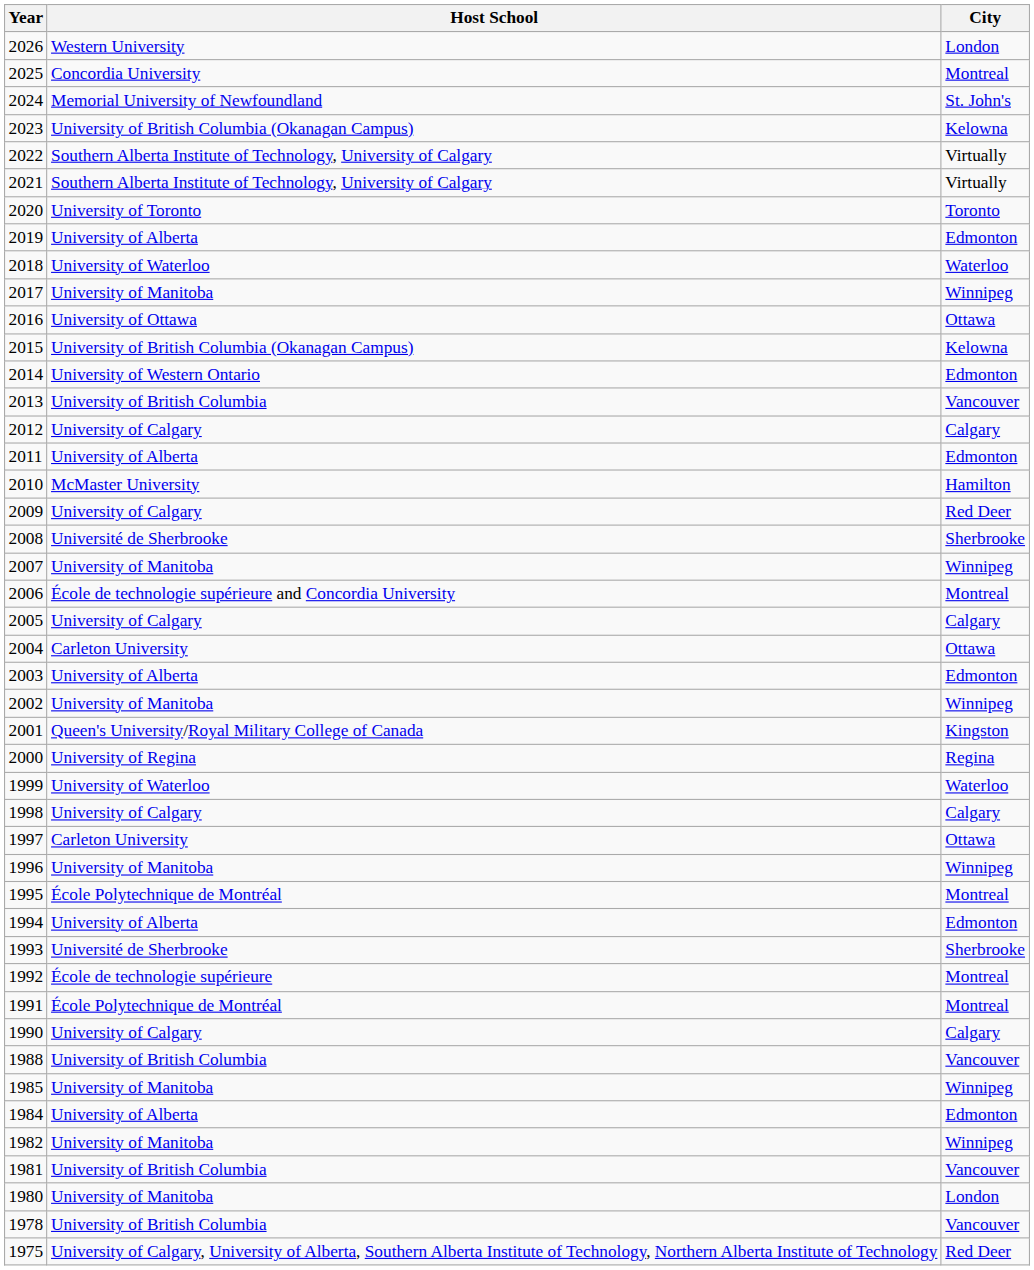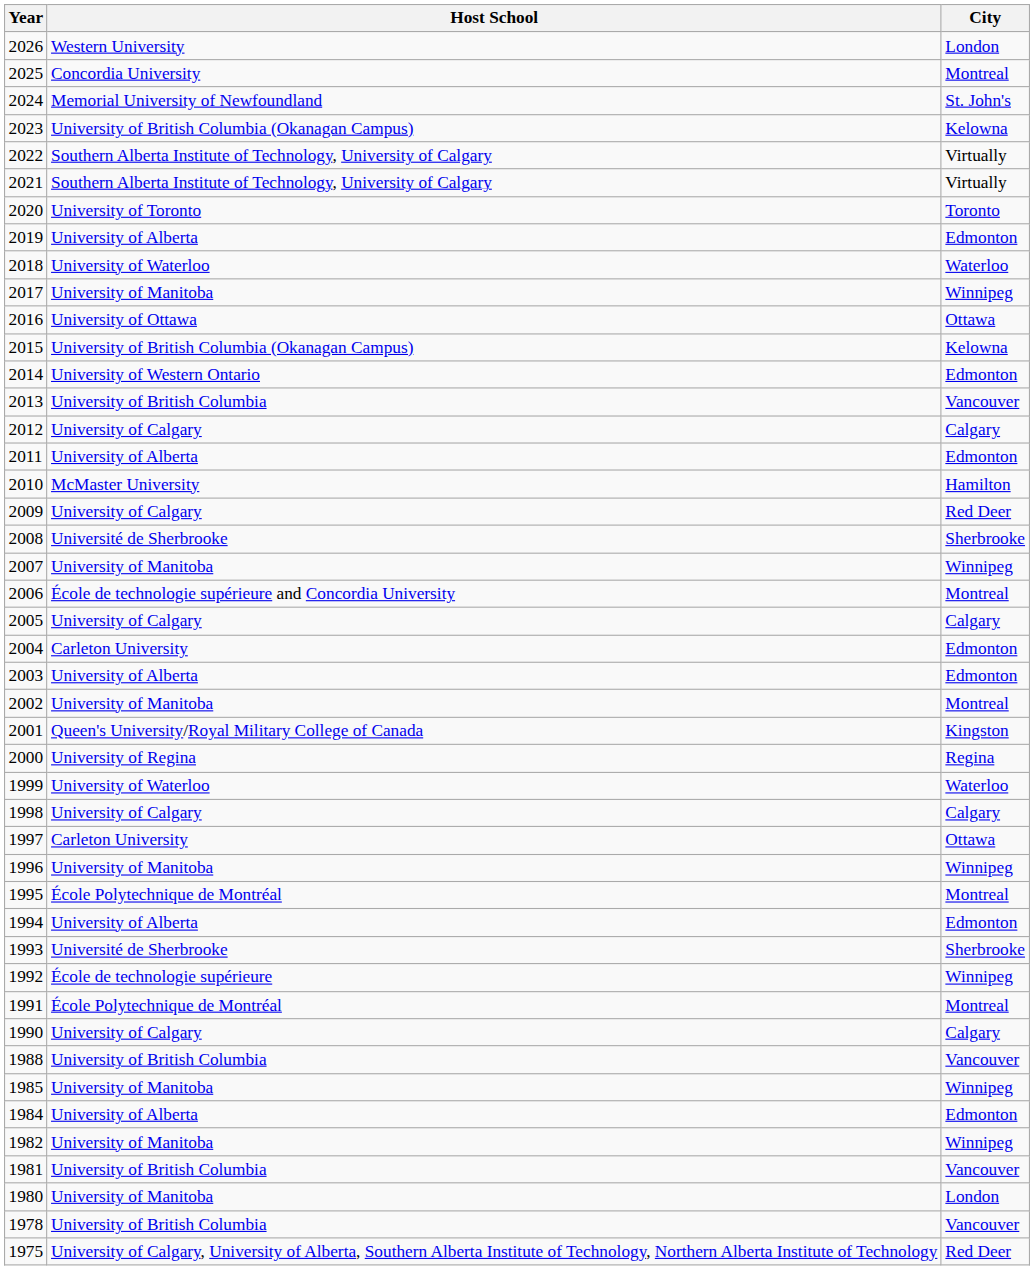2004 | City: Ottawa -> Edmonton
2002 | City: Winnipeg -> Montreal
1992 | City: Montreal -> Winnipeg
